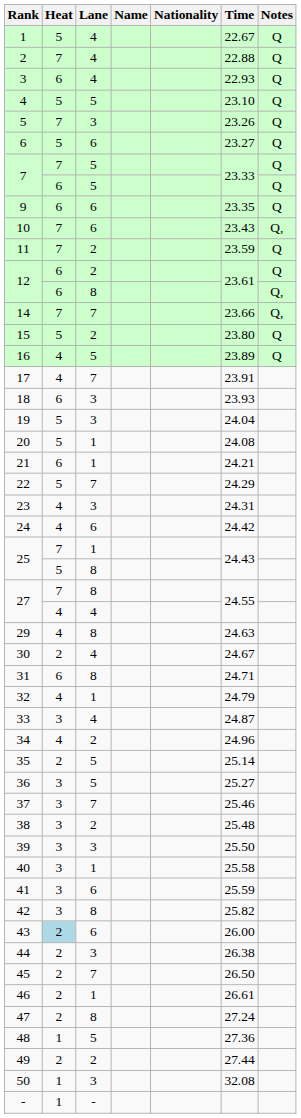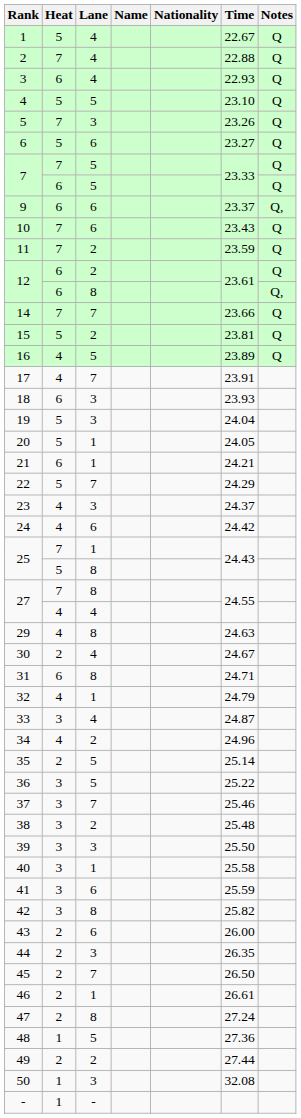9 | Time: 23.35 -> 23.37
9 | Notes: Q -> Q,
10 | Notes: Q, -> Q
14 | Notes: Q, -> Q
15 | Time: 23.80 -> 23.81
20 | Time: 24.08 -> 24.05
23 | Time: 24.31 -> 24.37
36 | Time: 25.27 -> 25.22
43 | Heat: lightblue background -> no background
44 | Time: 26.38 -> 26.35
